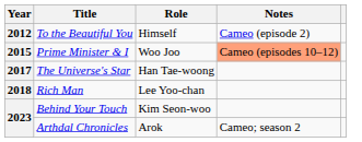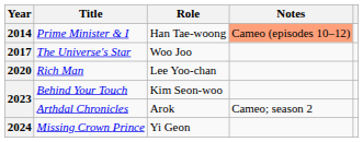- row: 2012 | To the Beautiful You | Himself | Cameo (episode 2)
Prime Minister & I | Year: 2015 -> 2014
Prime Minister & I | Role: Woo Joo -> Han Tae-woong
The Universe's Star | Role: Han Tae-woong -> Woo Joo
Rich Man | Year: 2018 -> 2020
+ row: 2024 | Missing Crown Prince | Yi Geon
